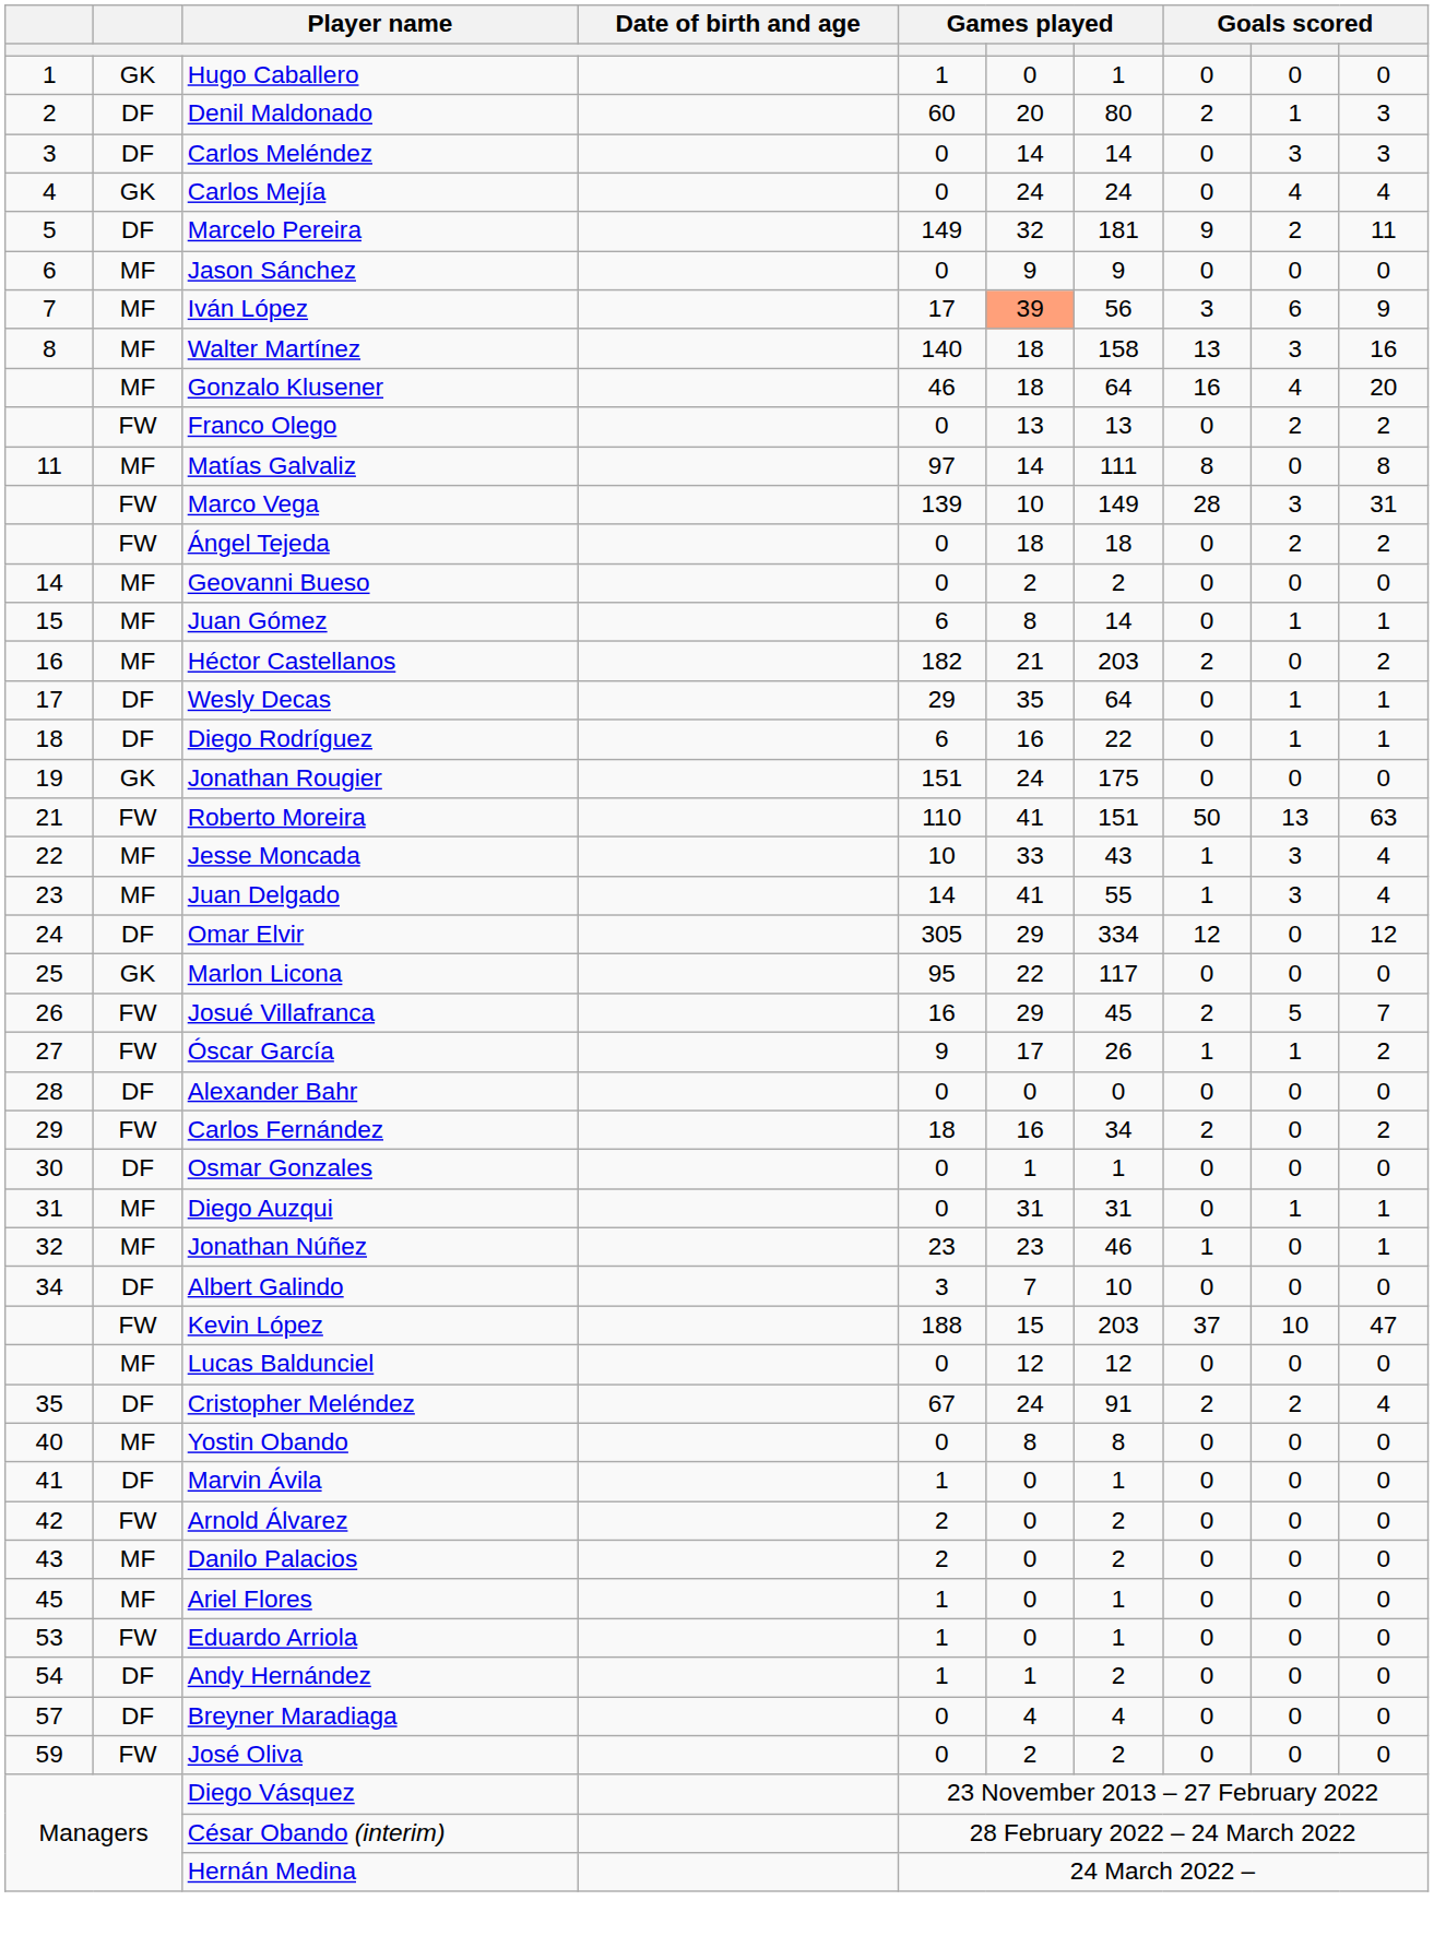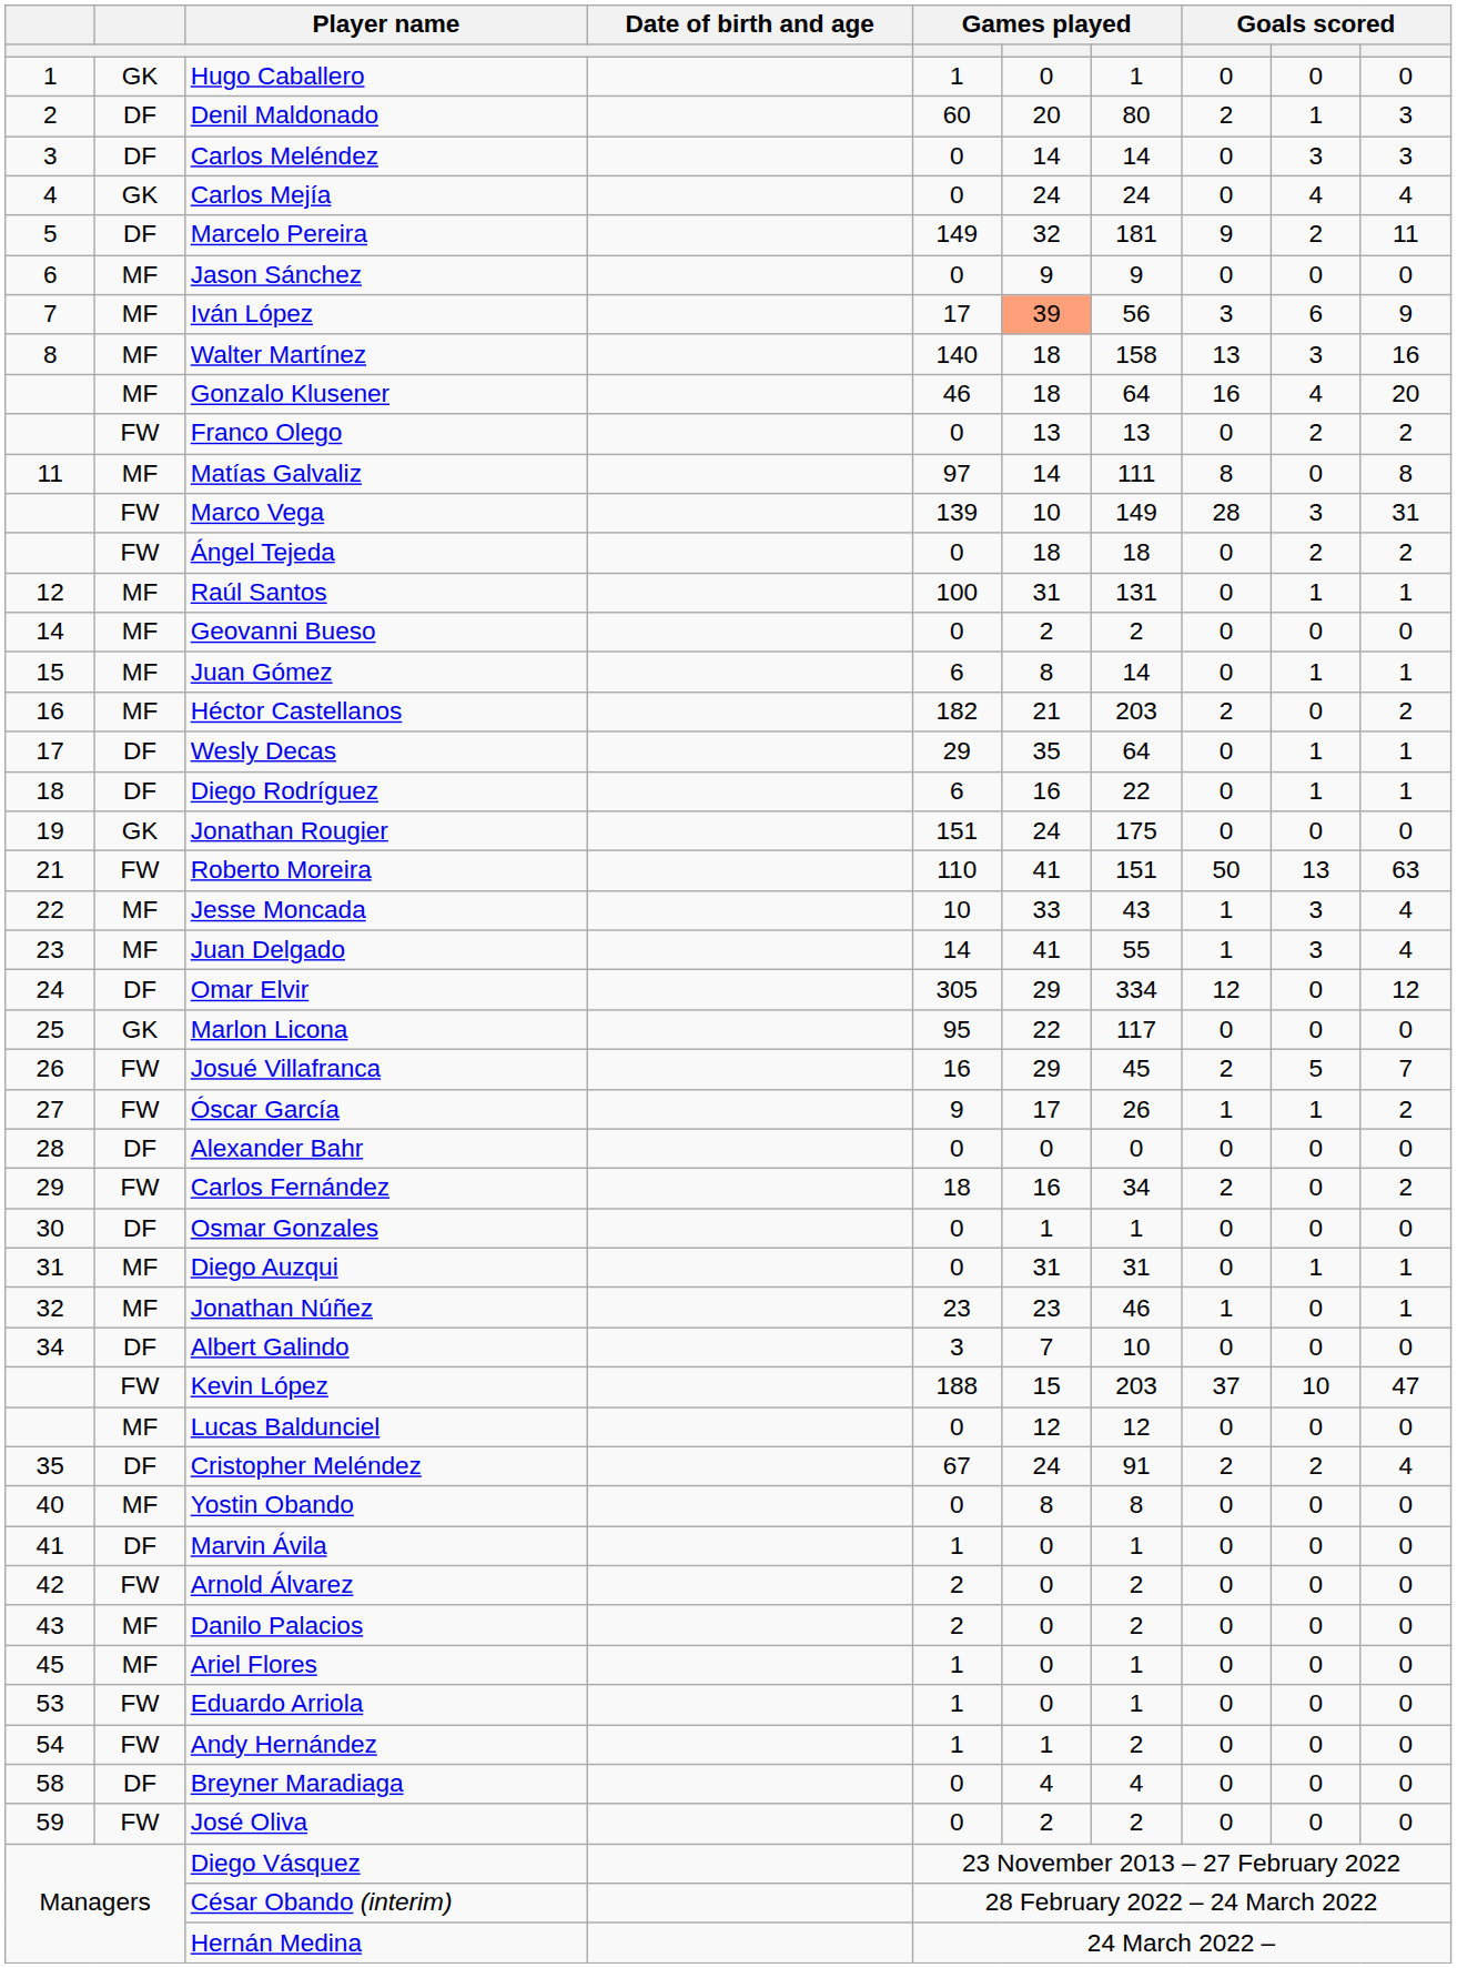+ row: 12 | MF | Raúl Santos | 100 | 31 | 131 | 0 | 1 | 1
Andy Hernández | column 2: DF -> FW
Breyner Maradiaga | column 1: 57 -> 58
